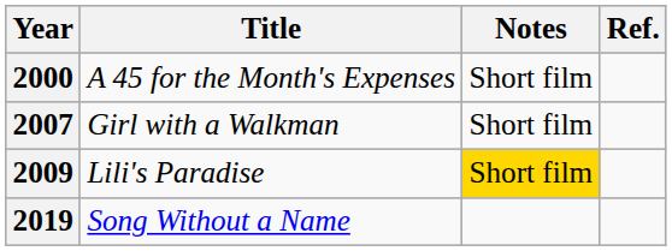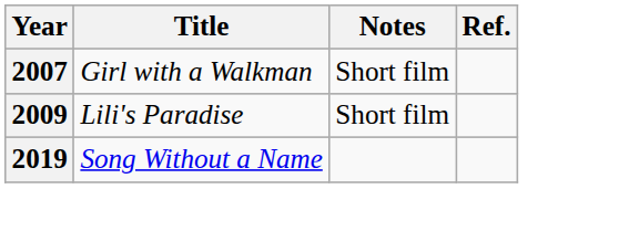- row: 2000 | A 45 for the Month's Expenses | Short film
2009 | Notes: gold background -> no background
